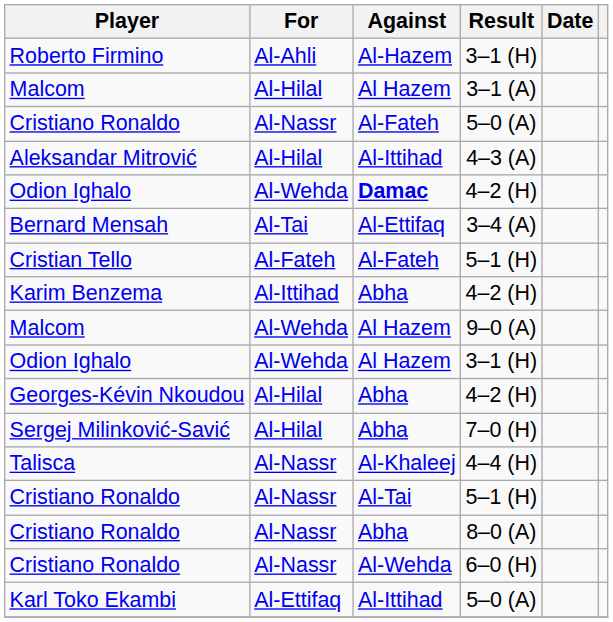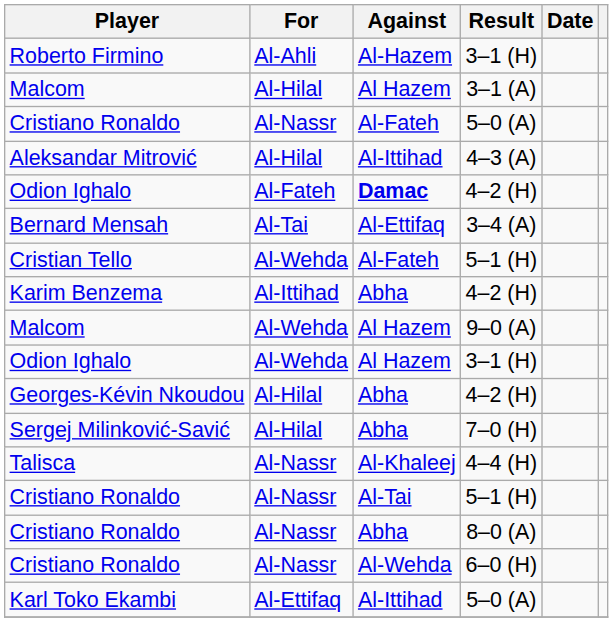Odion Ighalo / 4–2 (H) | For: Al-Wehda -> Al-Fateh
Cristian Tello | For: Al-Fateh -> Al-Wehda
